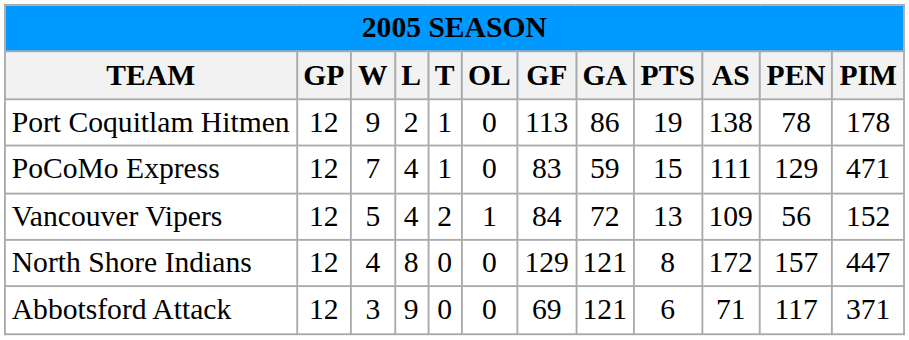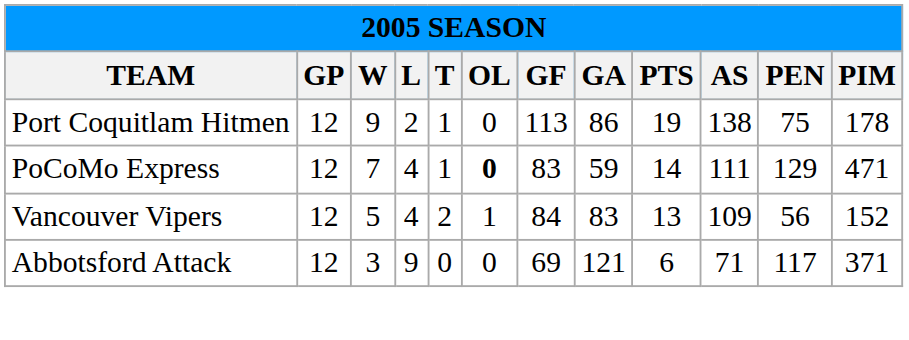Port Coquitlam Hitmen | PEN: 78 -> 75
PoCoMo Express | OL: normal -> bold
PoCoMo Express | PTS: 15 -> 14
Vancouver Vipers | GA: 72 -> 83
- row: North Shore Indians | 12 | 4 | 8 | 0 | 0 | 129 | 121 | 8 | 172 | 157 | 447
